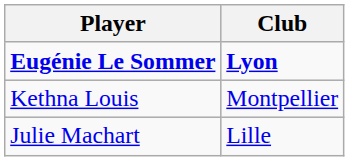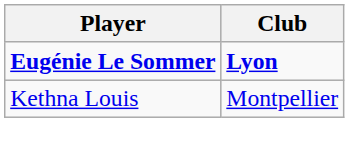- row: Julie Machart | Lille
